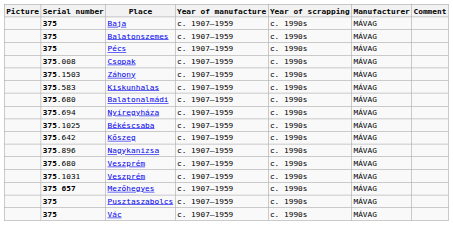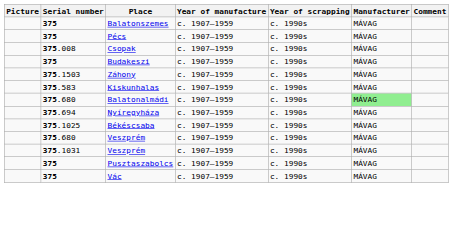- row: 375 | Baja | c. 1907–1959 | c. 1990s | MÁVAG
+ row: 375 | Budakeszi | c. 1907–1959 | c. 1990s | MÁVAG
Balatonalmádi | Manufacturer: no background -> lightgreen background
- row: 375.642 | Kőszeg | c. 1907–1959 | c. 1990s | MÁVAG
- row: 375.896 | Nagykanizsa | c. 1907–1959 | c. 1990s | MÁVAG
- row: 375 657 | Mezőhegyes | c. 1907–1959 | c. 1990s | MÁVAG
